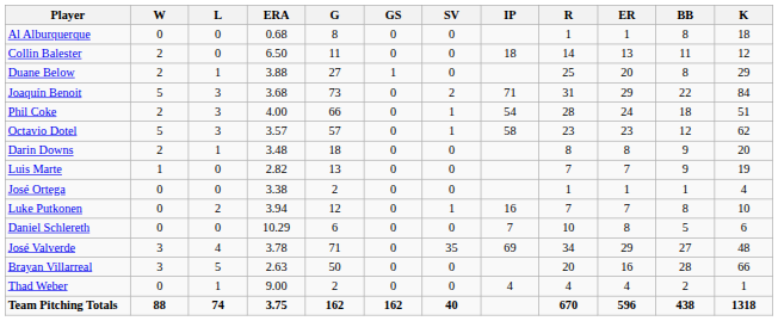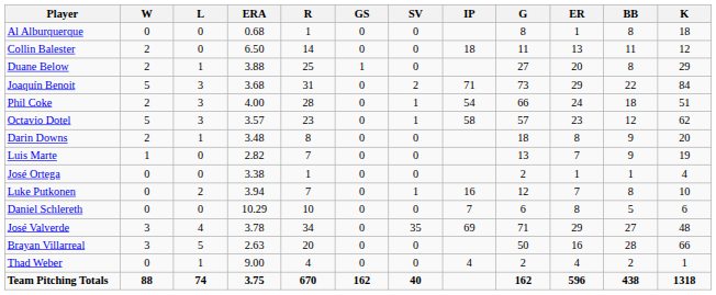columns swapped: G <-> R
